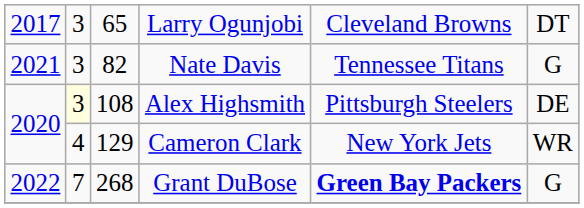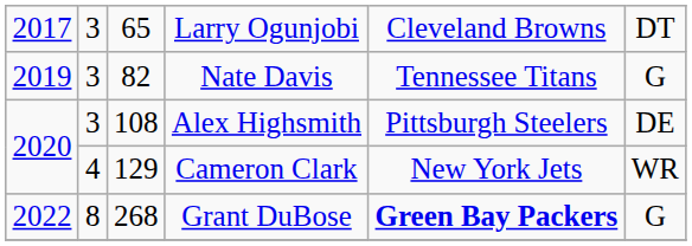Nate Davis | column 1: 2021 -> 2019
Alex Highsmith | column 2: lightyellow background -> no background
Grant DuBose | column 2: 7 -> 8
